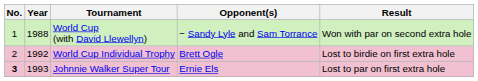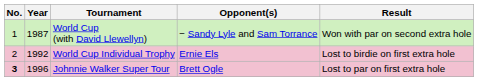World Cup (with David Llewellyn) | Year: 1988 -> 1987
World Cup Individual Trophy | Opponent(s): Brett Ogle -> Ernie Els
Johnnie Walker Super Tour | Year: 1993 -> 1996
Johnnie Walker Super Tour | Opponent(s): Ernie Els -> Brett Ogle
